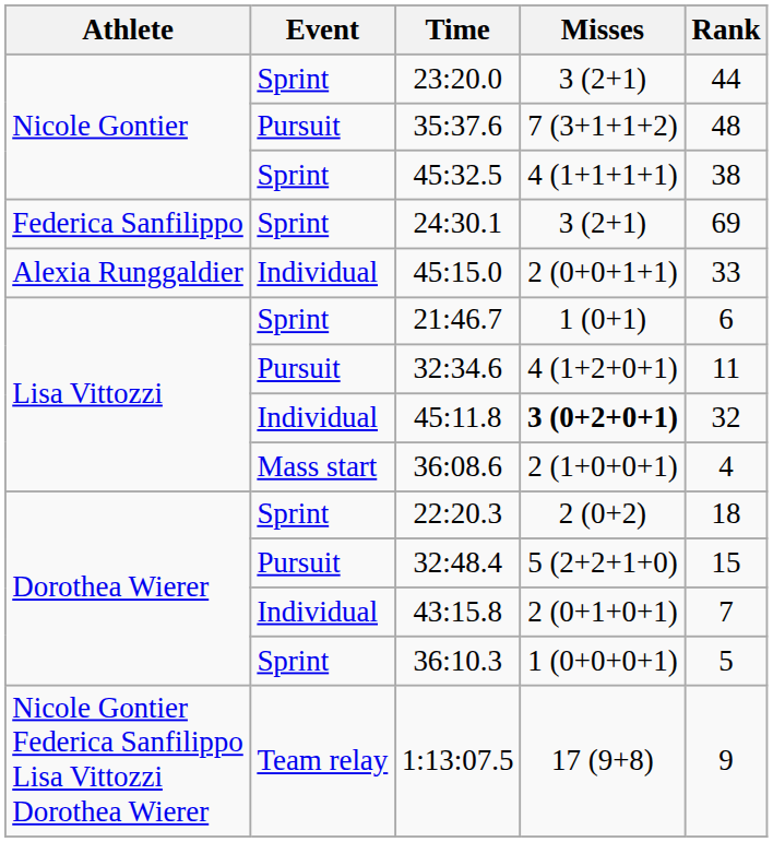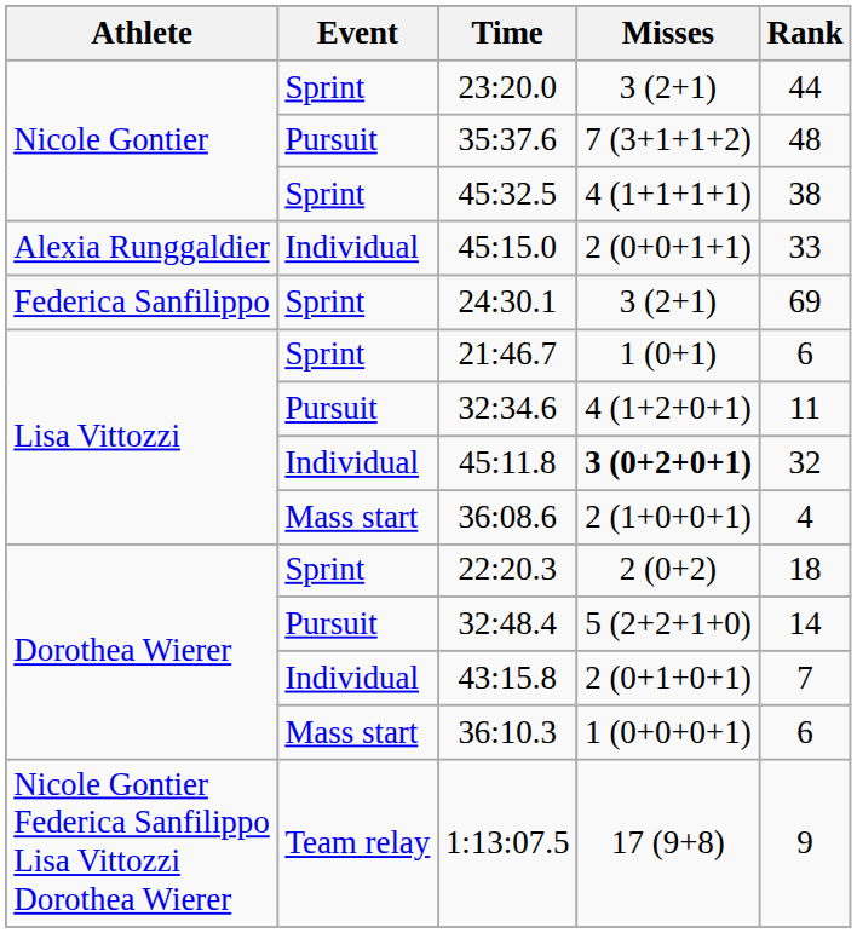rows swapped: 45:15.0 <-> 24:30.1
32:48.4 | Rank: 15 -> 14
36:10.3 | Event: Sprint -> Mass start
36:10.3 | Rank: 5 -> 6
